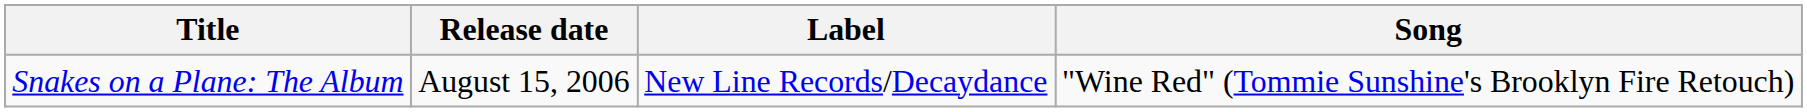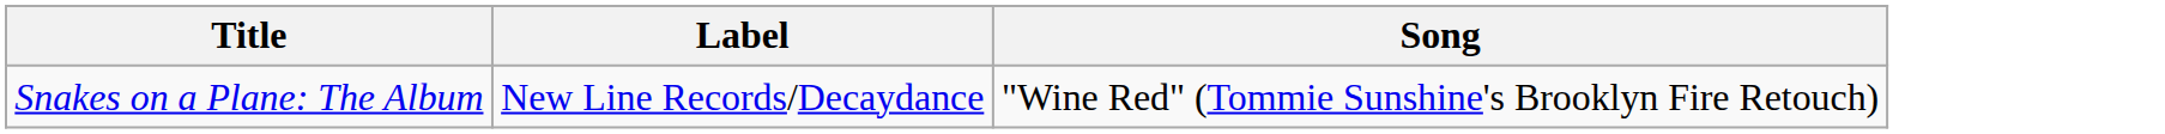- column: Release date | August 15, 2006
